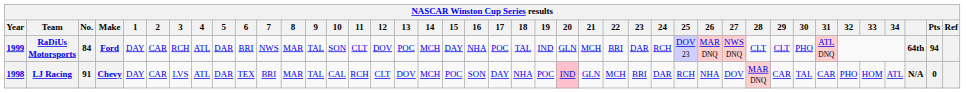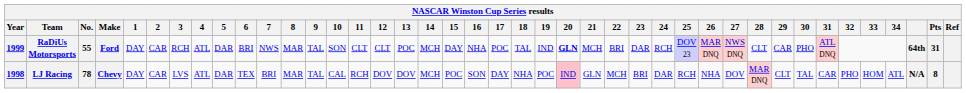RaDiUs Motorsports | No.: 84 -> 55
RaDiUs Motorsports | 12: DOV -> CLT
RaDiUs Motorsports | 20: normal -> bold
RaDiUs Motorsports | 29: CLT -> CAR
RaDiUs Motorsports | Pts: 94 -> 31
LJ Racing | No.: 91 -> 78
LJ Racing | 12: CLT -> DOV
LJ Racing | 29: CAR -> CLT
LJ Racing | Pts: 0 -> 8
